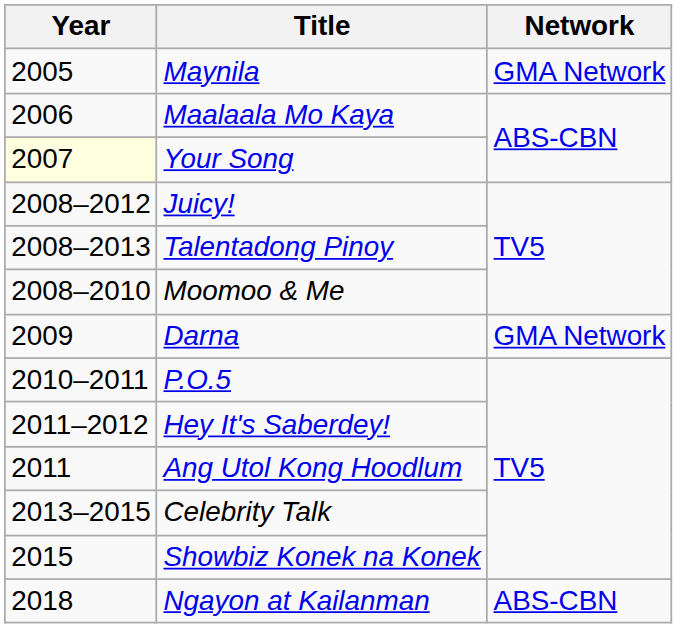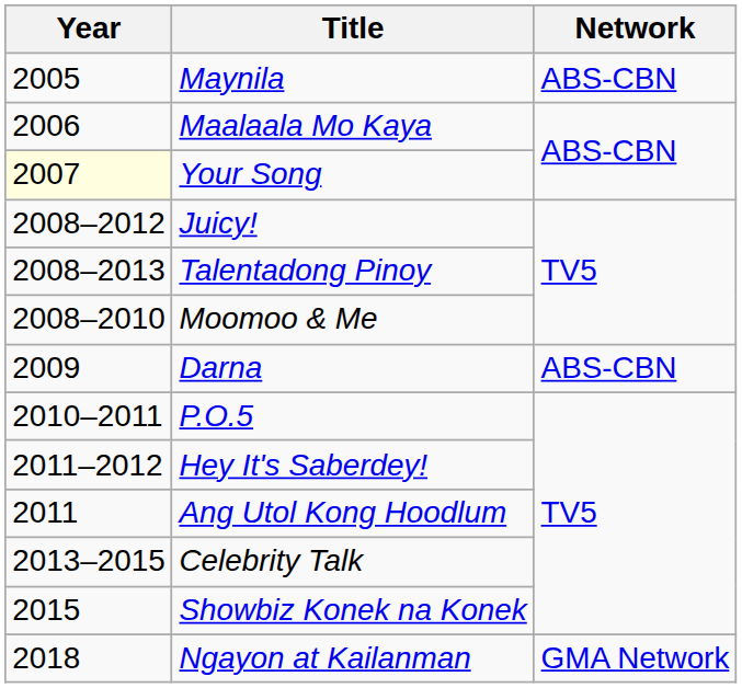Maynila | Network: GMA Network -> ABS-CBN
Darna | Network: GMA Network -> ABS-CBN
Ngayon at Kailanman | Network: ABS-CBN -> GMA Network
